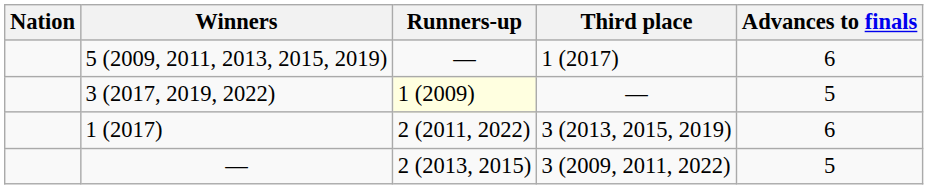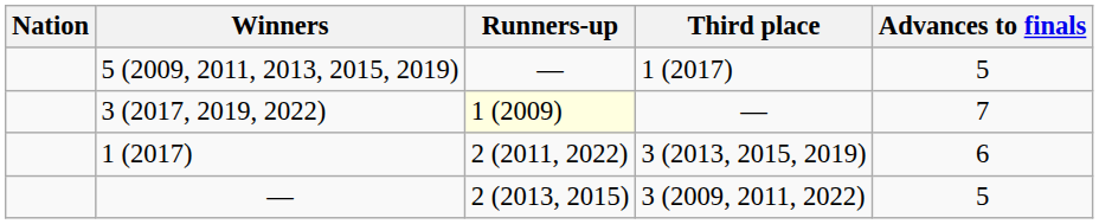5 (2009, 2011, 2013, 2015, 2019) | Advances to finals: 6 -> 5
3 (2017, 2019, 2022) | Advances to finals: 5 -> 7
